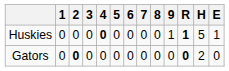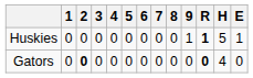Huskies | 4: bold -> normal
Gators | H: 2 -> 4
